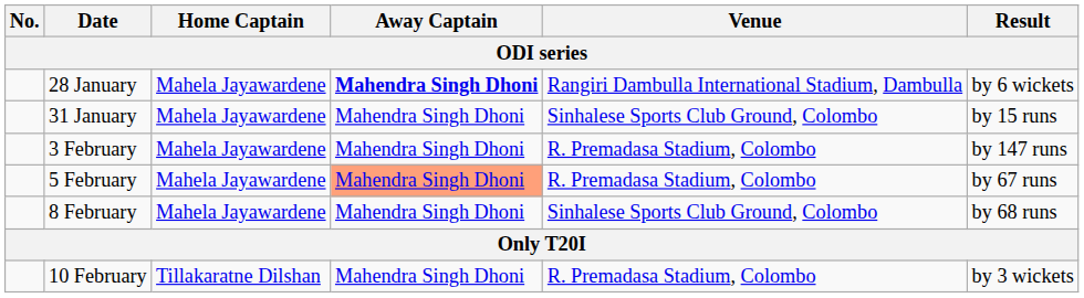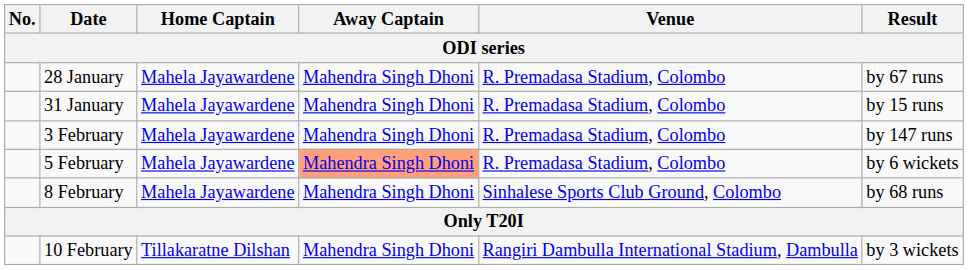28 January | Away Captain: bold -> normal
28 January | Venue: Rangiri Dambulla International Stadium, Dambulla -> R. Premadasa Stadium, Colombo
28 January | Result: by 6 wickets -> by 67 runs
31 January | Venue: Sinhalese Sports Club Ground, Colombo -> R. Premadasa Stadium, Colombo
5 February | Result: by 67 runs -> by 6 wickets
10 February | Venue: R. Premadasa Stadium, Colombo -> Rangiri Dambulla International Stadium, Dambulla
